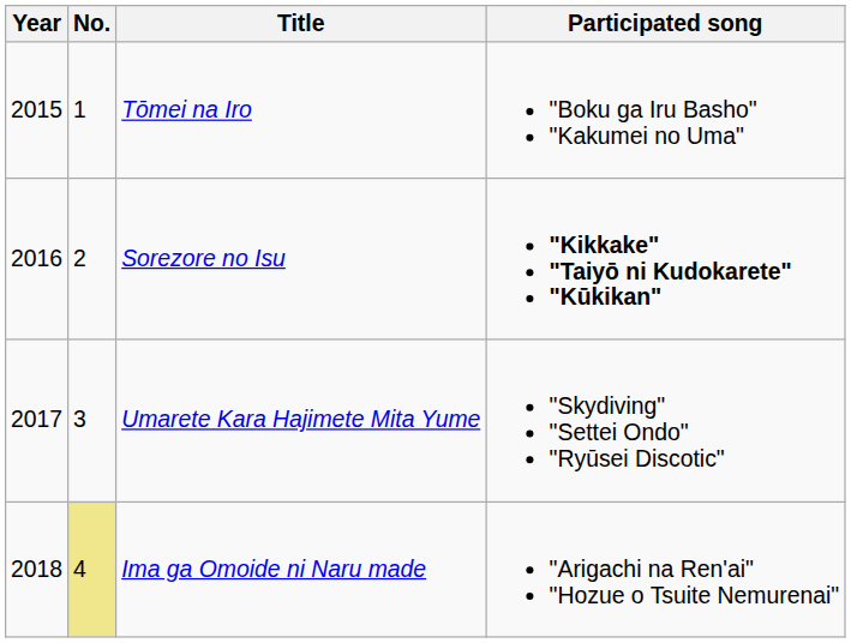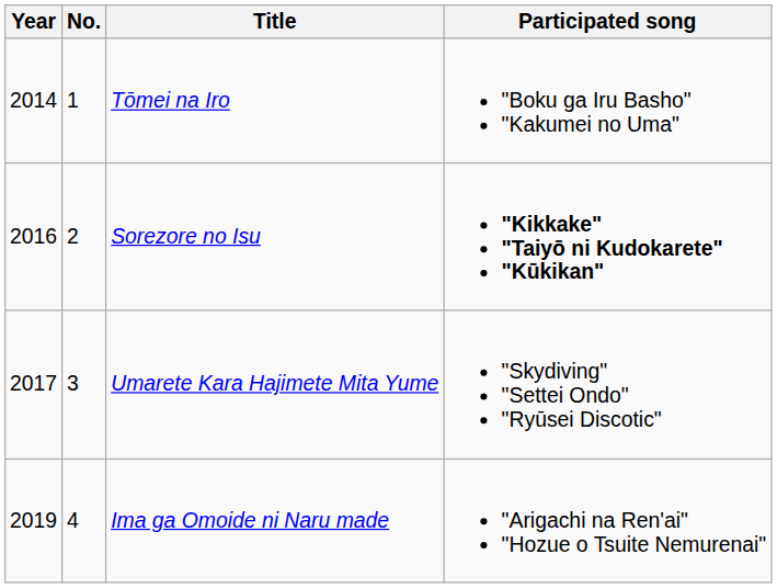Tōmei na Iro | Year: 2015 -> 2014
Ima ga Omoide ni Naru made | Year: 2018 -> 2019
Ima ga Omoide ni Naru made | No.: khaki background -> no background
